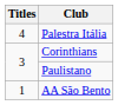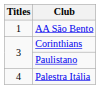rows swapped: Palestra Itália <-> AA São Bento
